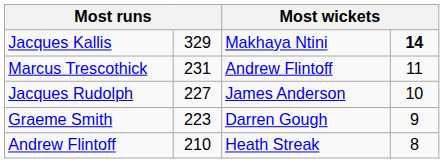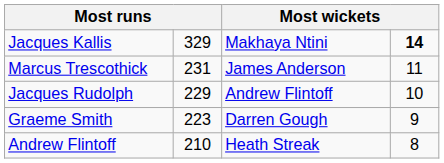Marcus Trescothick | column 3: Andrew Flintoff -> James Anderson
Jacques Rudolph | column 2: 227 -> 229
Jacques Rudolph | column 3: James Anderson -> Andrew Flintoff
